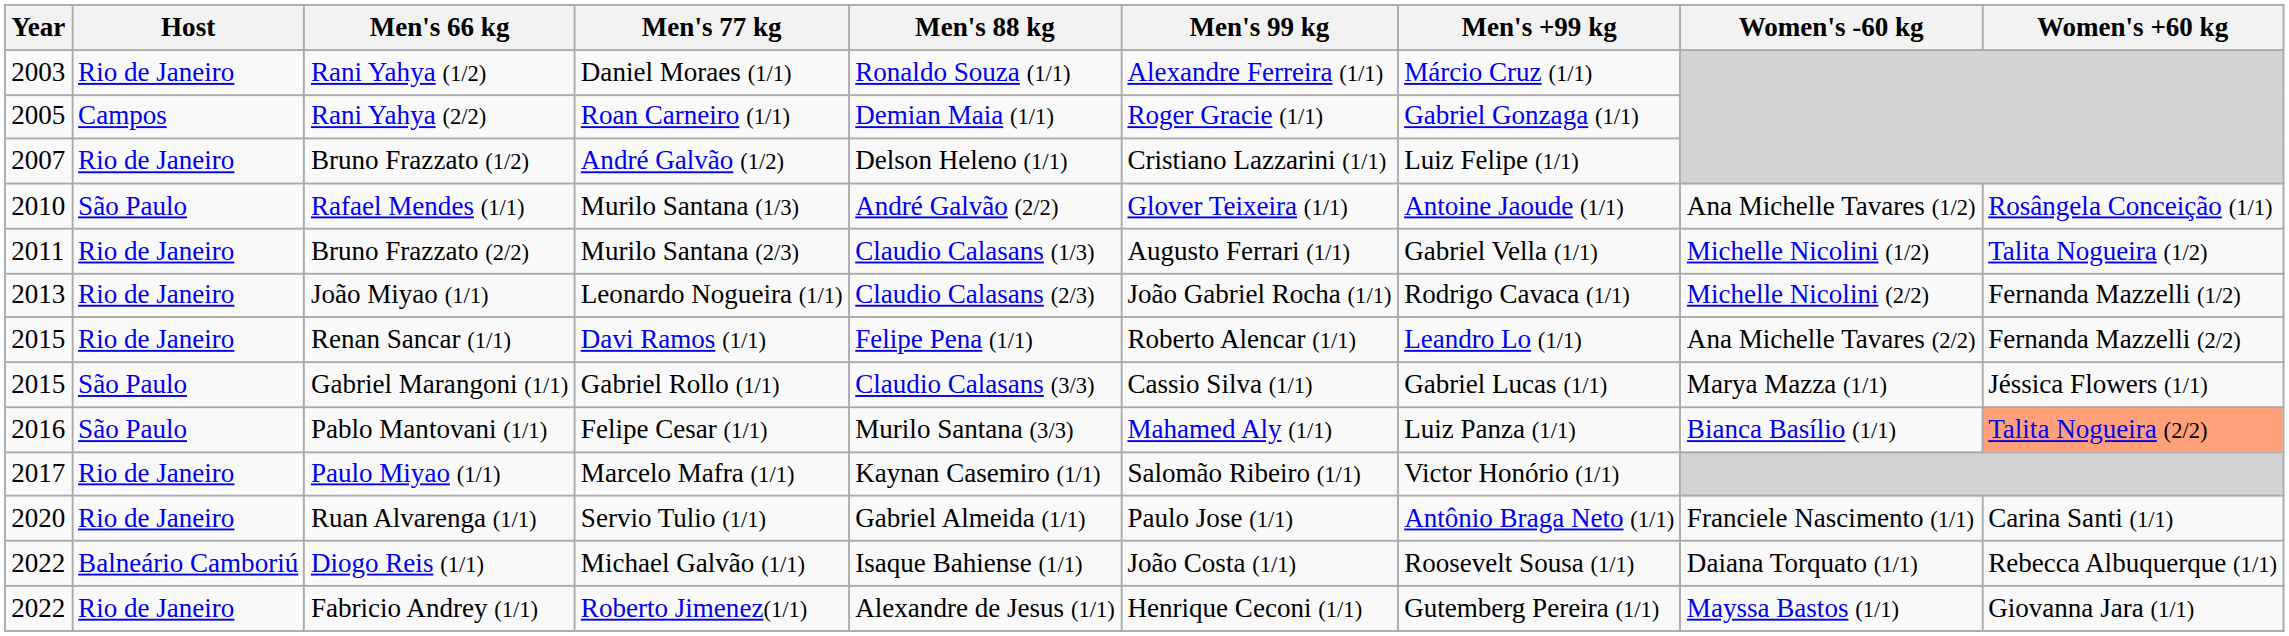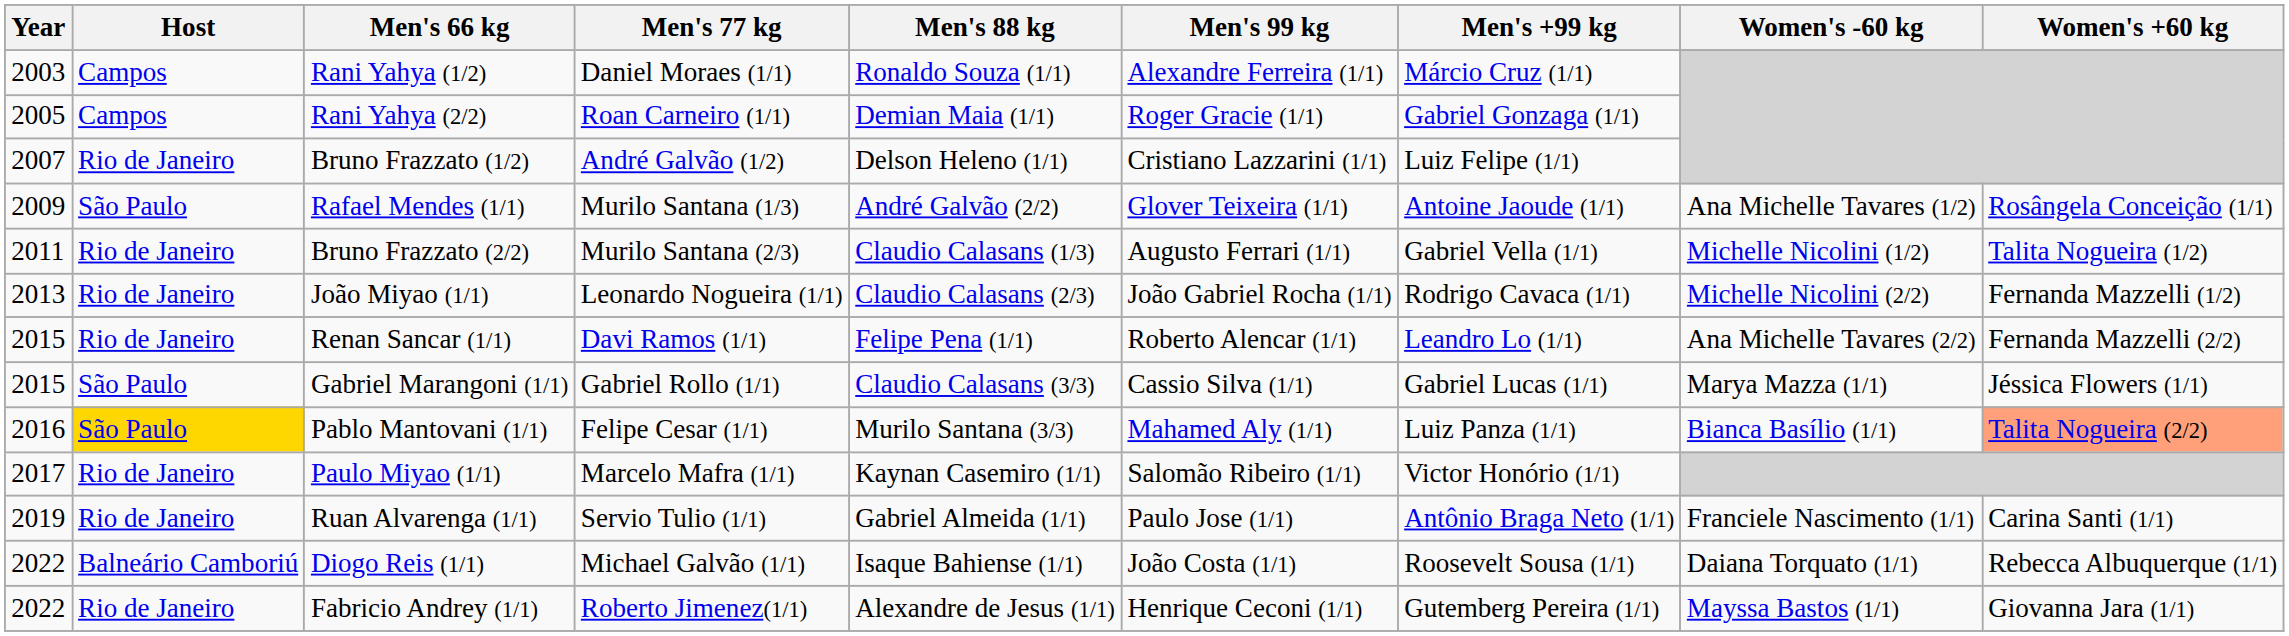Rani Yahya (1/2) | Host: Rio de Janeiro -> Campos
Rafael Mendes (1/1) | Year: 2010 -> 2009
Pablo Mantovani (1/1) | Host: no background -> gold background
Ruan Alvarenga (1/1) | Year: 2020 -> 2019
